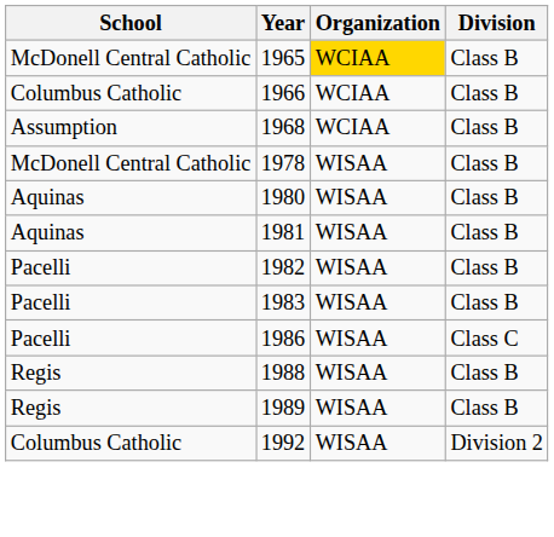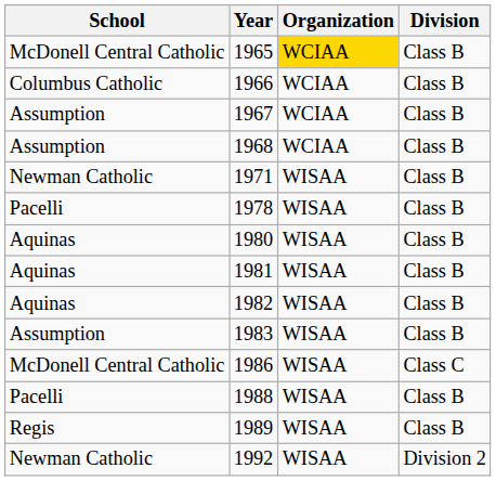+ row: Assumption | 1967 | WCIAA | Class B
+ row: Newman Catholic | 1971 | WISAA | Class B
1978 | School: McDonell Central Catholic -> Pacelli
1982 | School: Pacelli -> Aquinas
1983 | School: Pacelli -> Assumption
1986 | School: Pacelli -> McDonell Central Catholic
1988 | School: Regis -> Pacelli
1992 | School: Columbus Catholic -> Newman Catholic
